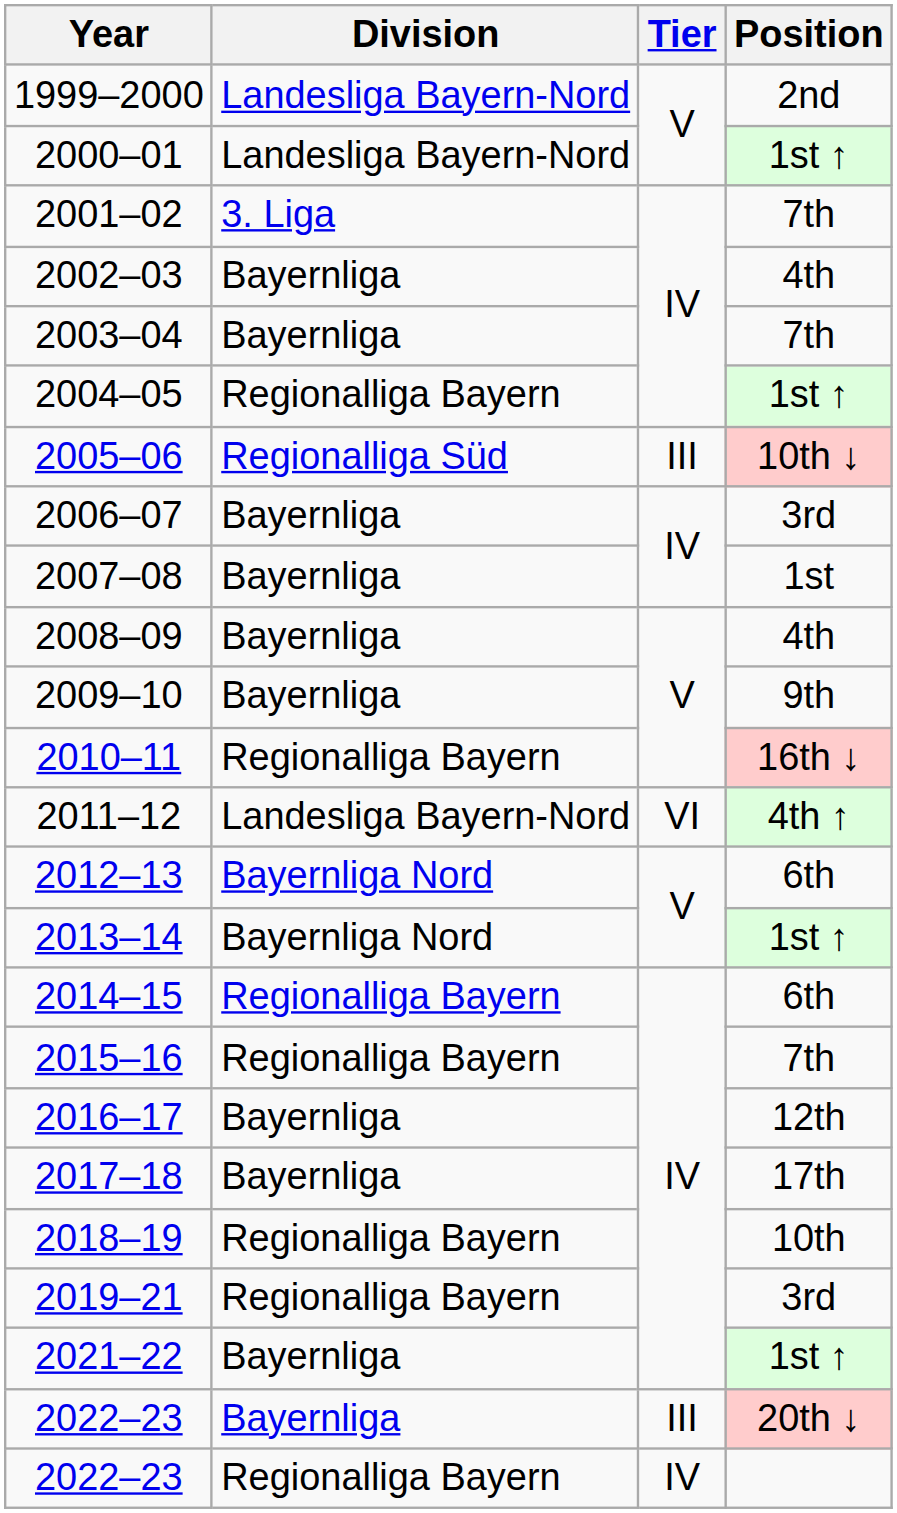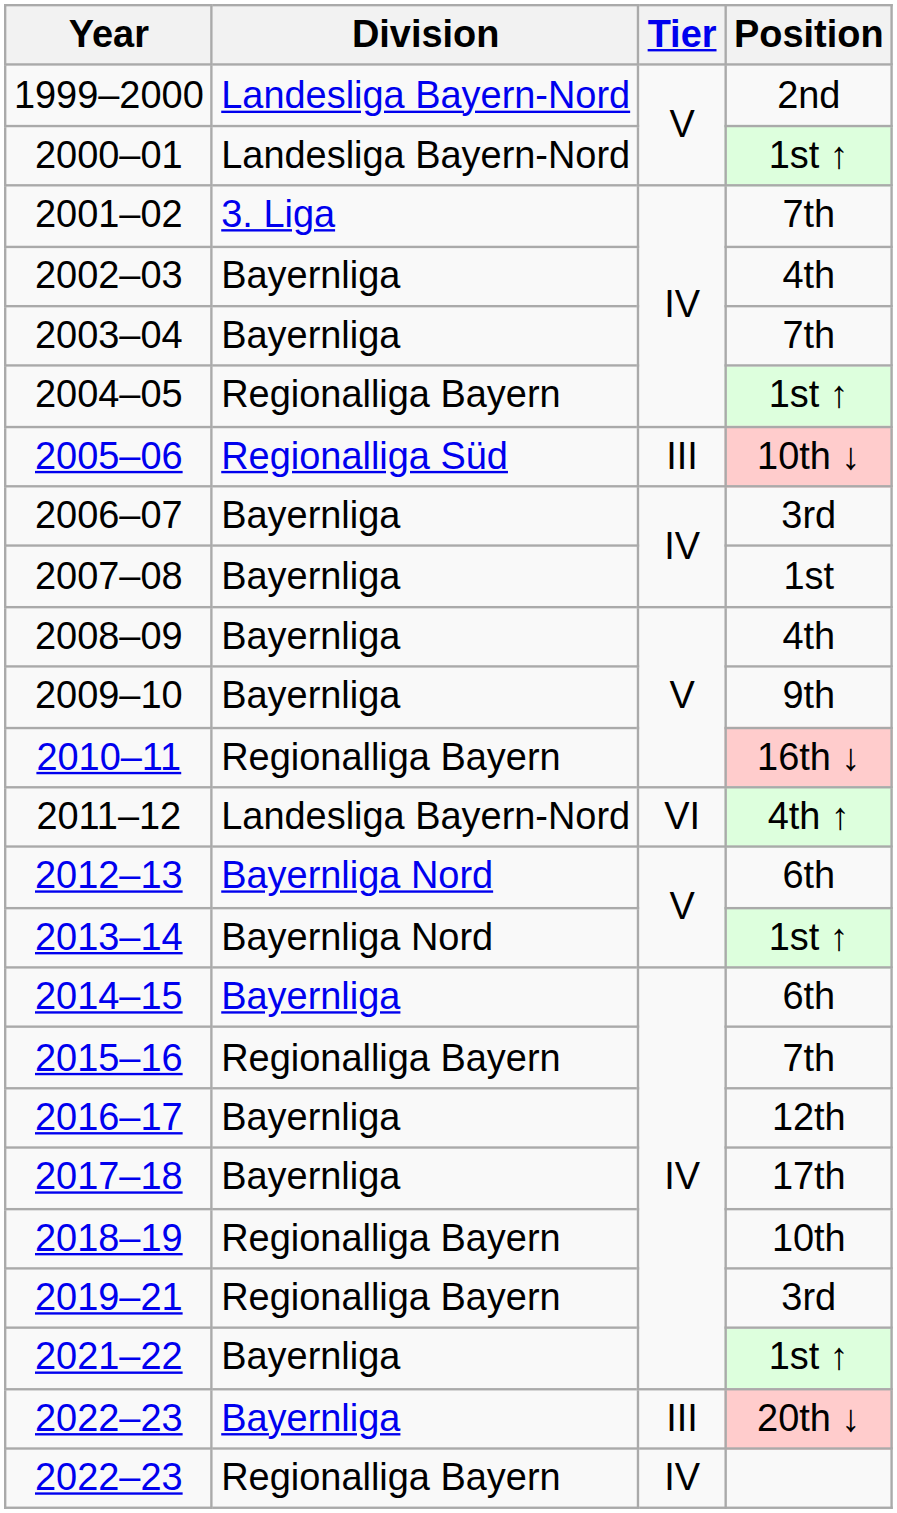2014–15 | Division: Regionalliga Bayern -> Bayernliga
